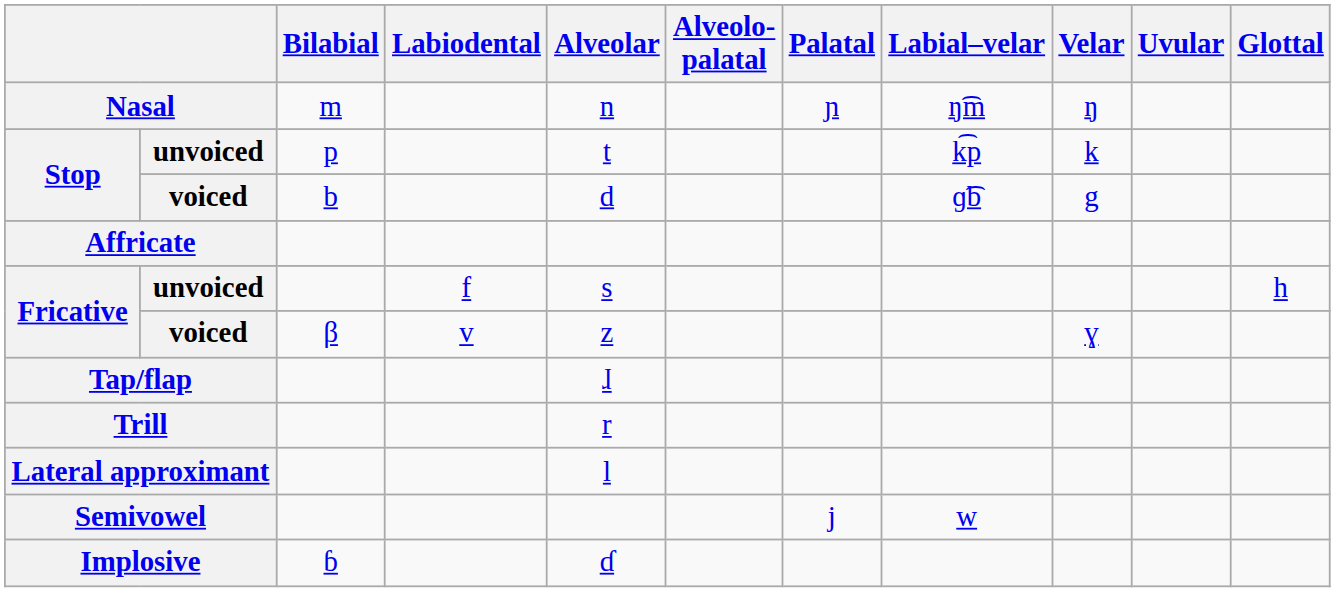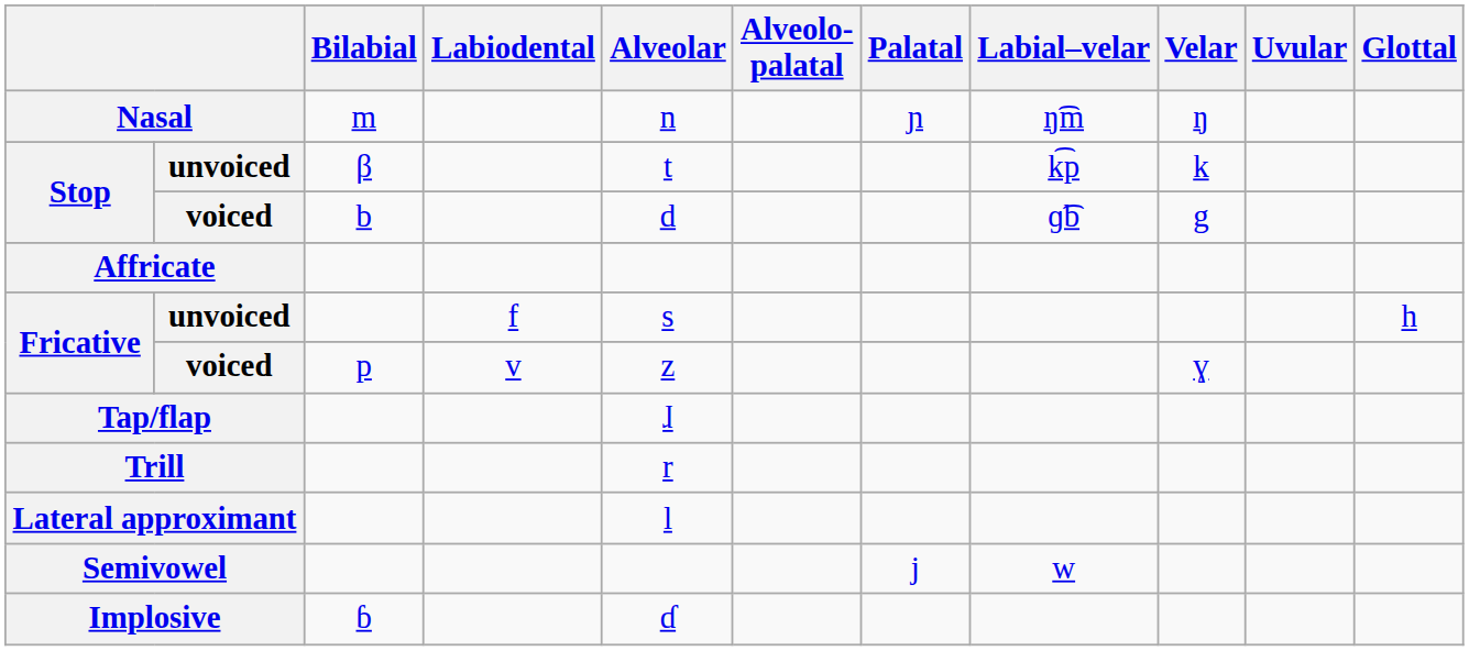Stop / unvoiced | Bilabial: p -> β
Fricative / voiced | Bilabial: β -> p
